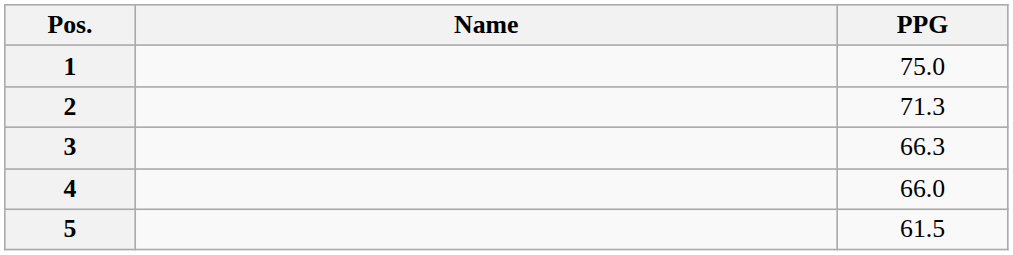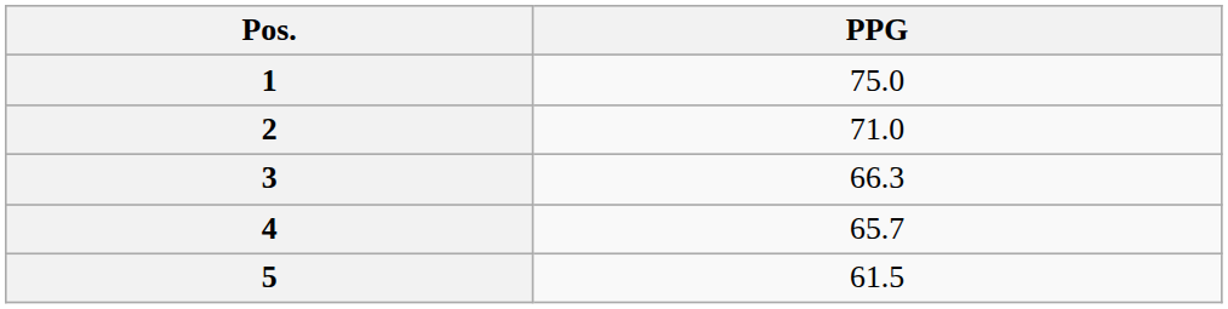- column: Name
2 | PPG: 71.3 -> 71.0
4 | PPG: 66.0 -> 65.7
